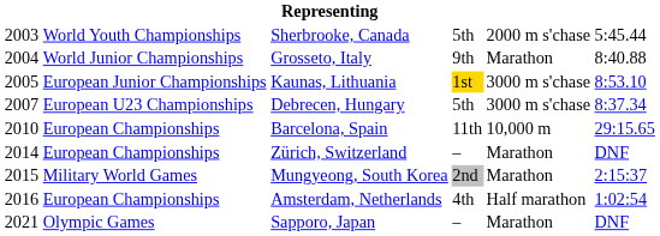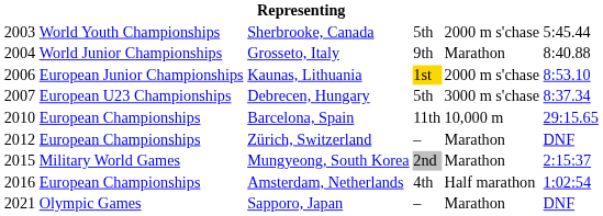Kaunas, Lithuania | column 1: 2005 -> 2006
Kaunas, Lithuania | column 5: 3000 m s'chase -> 2000 m s'chase
Zürich, Switzerland | column 1: 2014 -> 2012
